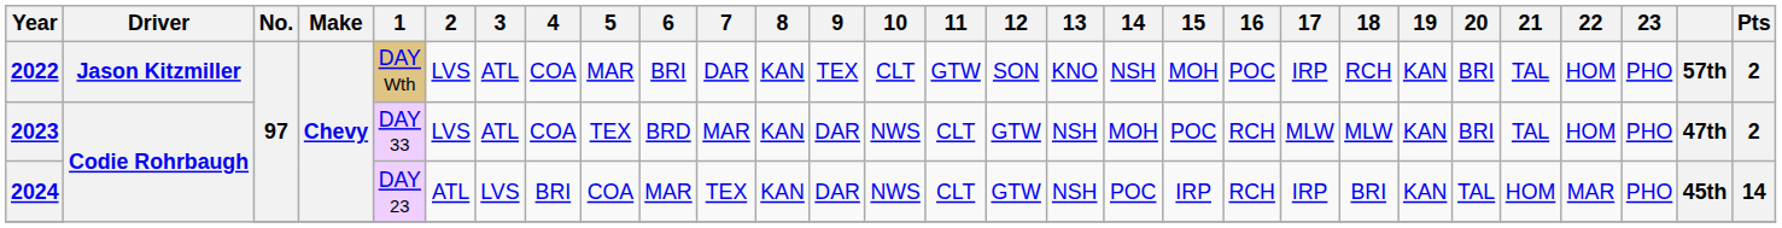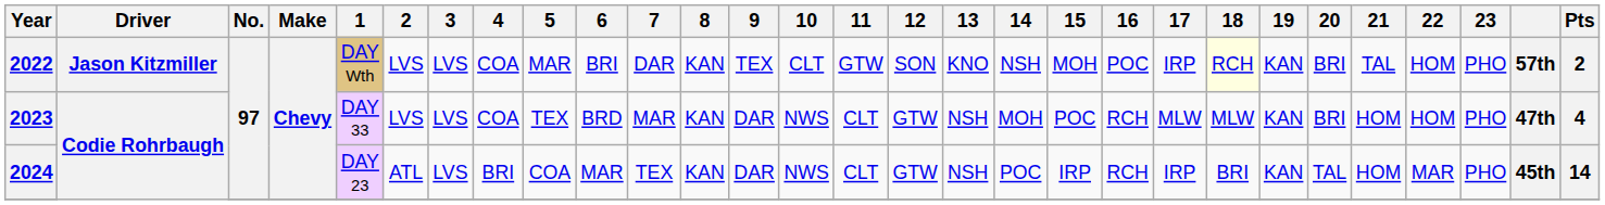2022 | 3: ATL -> LVS
2022 | 18: no background -> lightyellow background
2023 | 3: ATL -> LVS
2023 | 21: TAL -> HOM
2023 | Pts: 2 -> 4
